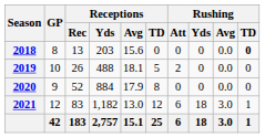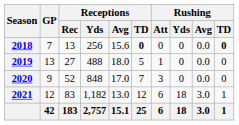2018 | GP: 8 -> 7
2018 | Receptions / Yds: 203 -> 256
2018 | Receptions / TD: normal -> bold
2019 | GP: 10 -> 13
2019 | Receptions / Rec: 26 -> 27
2019 | Receptions / Avg: 18.1 -> 18.0
2019 | Rushing / Att: 2 -> 1
2020 | Receptions / Yds: 884 -> 848
2020 | Receptions / Avg: 17.9 -> 17.0
2020 | Receptions / TD: 8 -> 7
2020 | Rushing / Att: 0 -> 3
